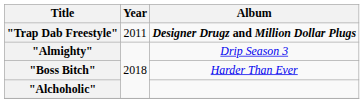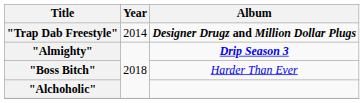"Trap Dab Freestyle" | Year: 2011 -> 2014
"Almighty" | Album: normal -> bold
